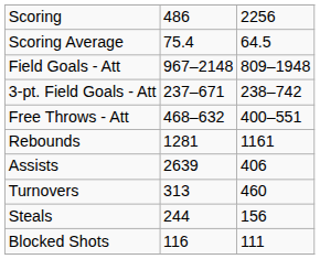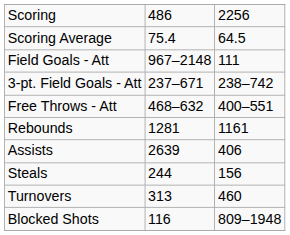Field Goals - Att | column 3: 809–1948 -> 111
rows swapped: Turnovers <-> Steals
Blocked Shots | column 3: 111 -> 809–1948
